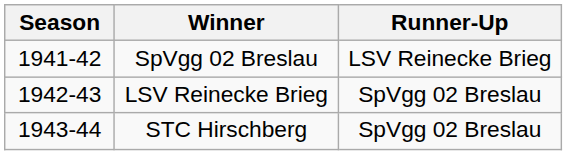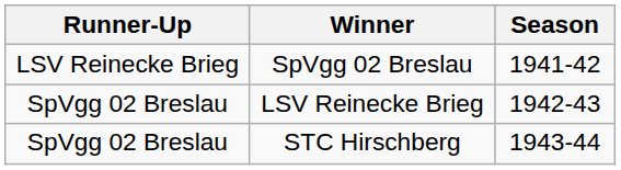columns swapped: Season <-> Runner-Up
